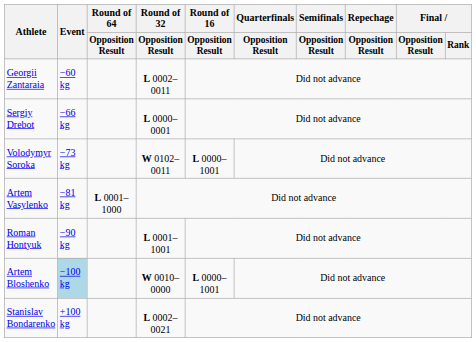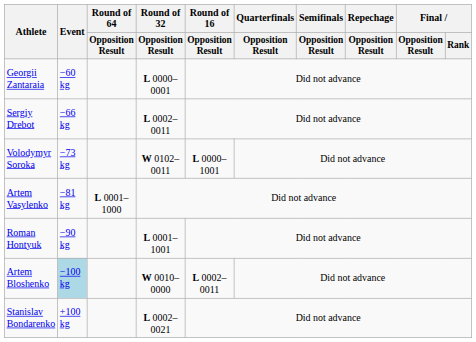Georgii Zantaraia | Round of 32 / Opposition Result: L 0002–0011 -> L 0000–0001
Sergiy Drebot | Round of 32 / Opposition Result: L 0000–0001 -> L 0002–0011
Artem Bloshenko | Round of 16 / Opposition Result: L 0000–1001 -> L 0002–0011
